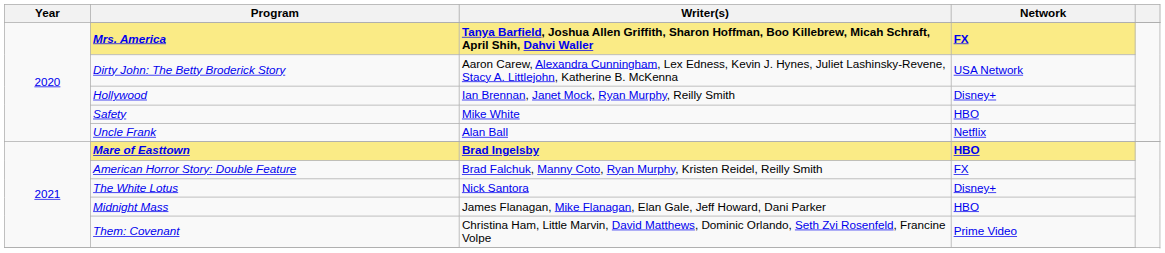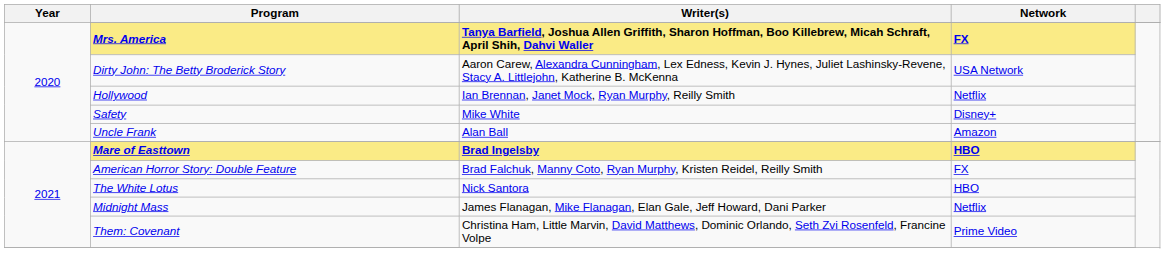Hollywood | Network: Disney+ -> Netflix
Safety | Network: HBO -> Disney+
Uncle Frank | Network: Netflix -> Amazon
The White Lotus | Network: Disney+ -> HBO
Midnight Mass | Network: HBO -> Netflix
